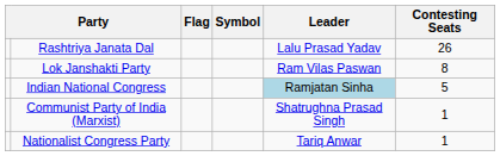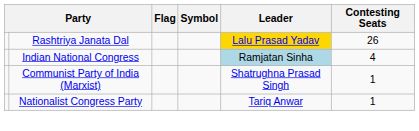Rashtriya Janata Dal | Leader: no background -> gold background
- row: Lok Janshakti Party | Ram Vilas Paswan | 8
Indian National Congress | Contesting Seats: 5 -> 4
